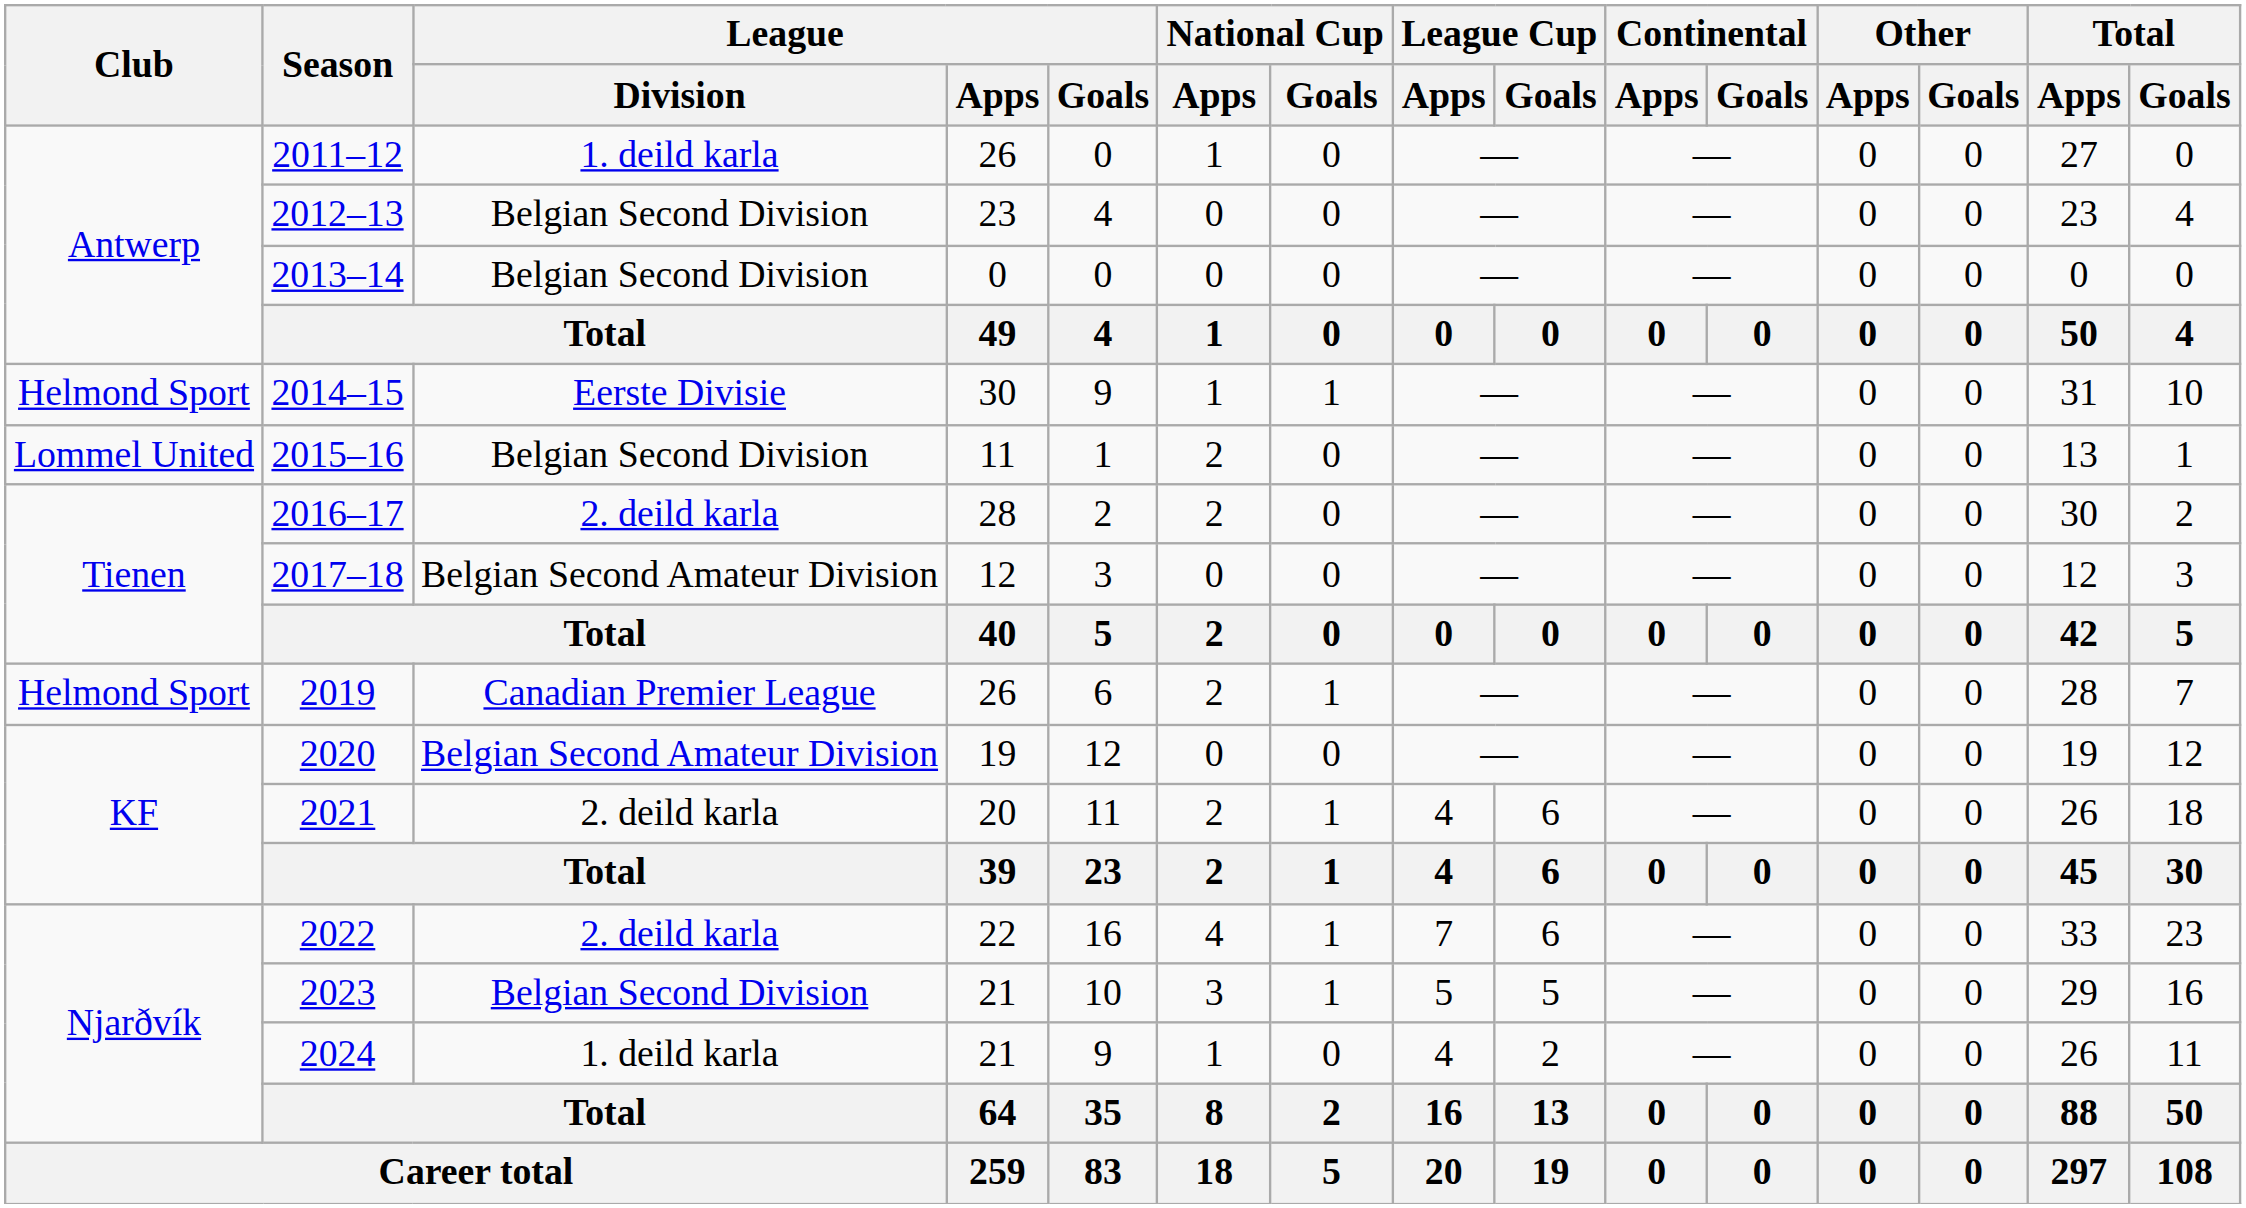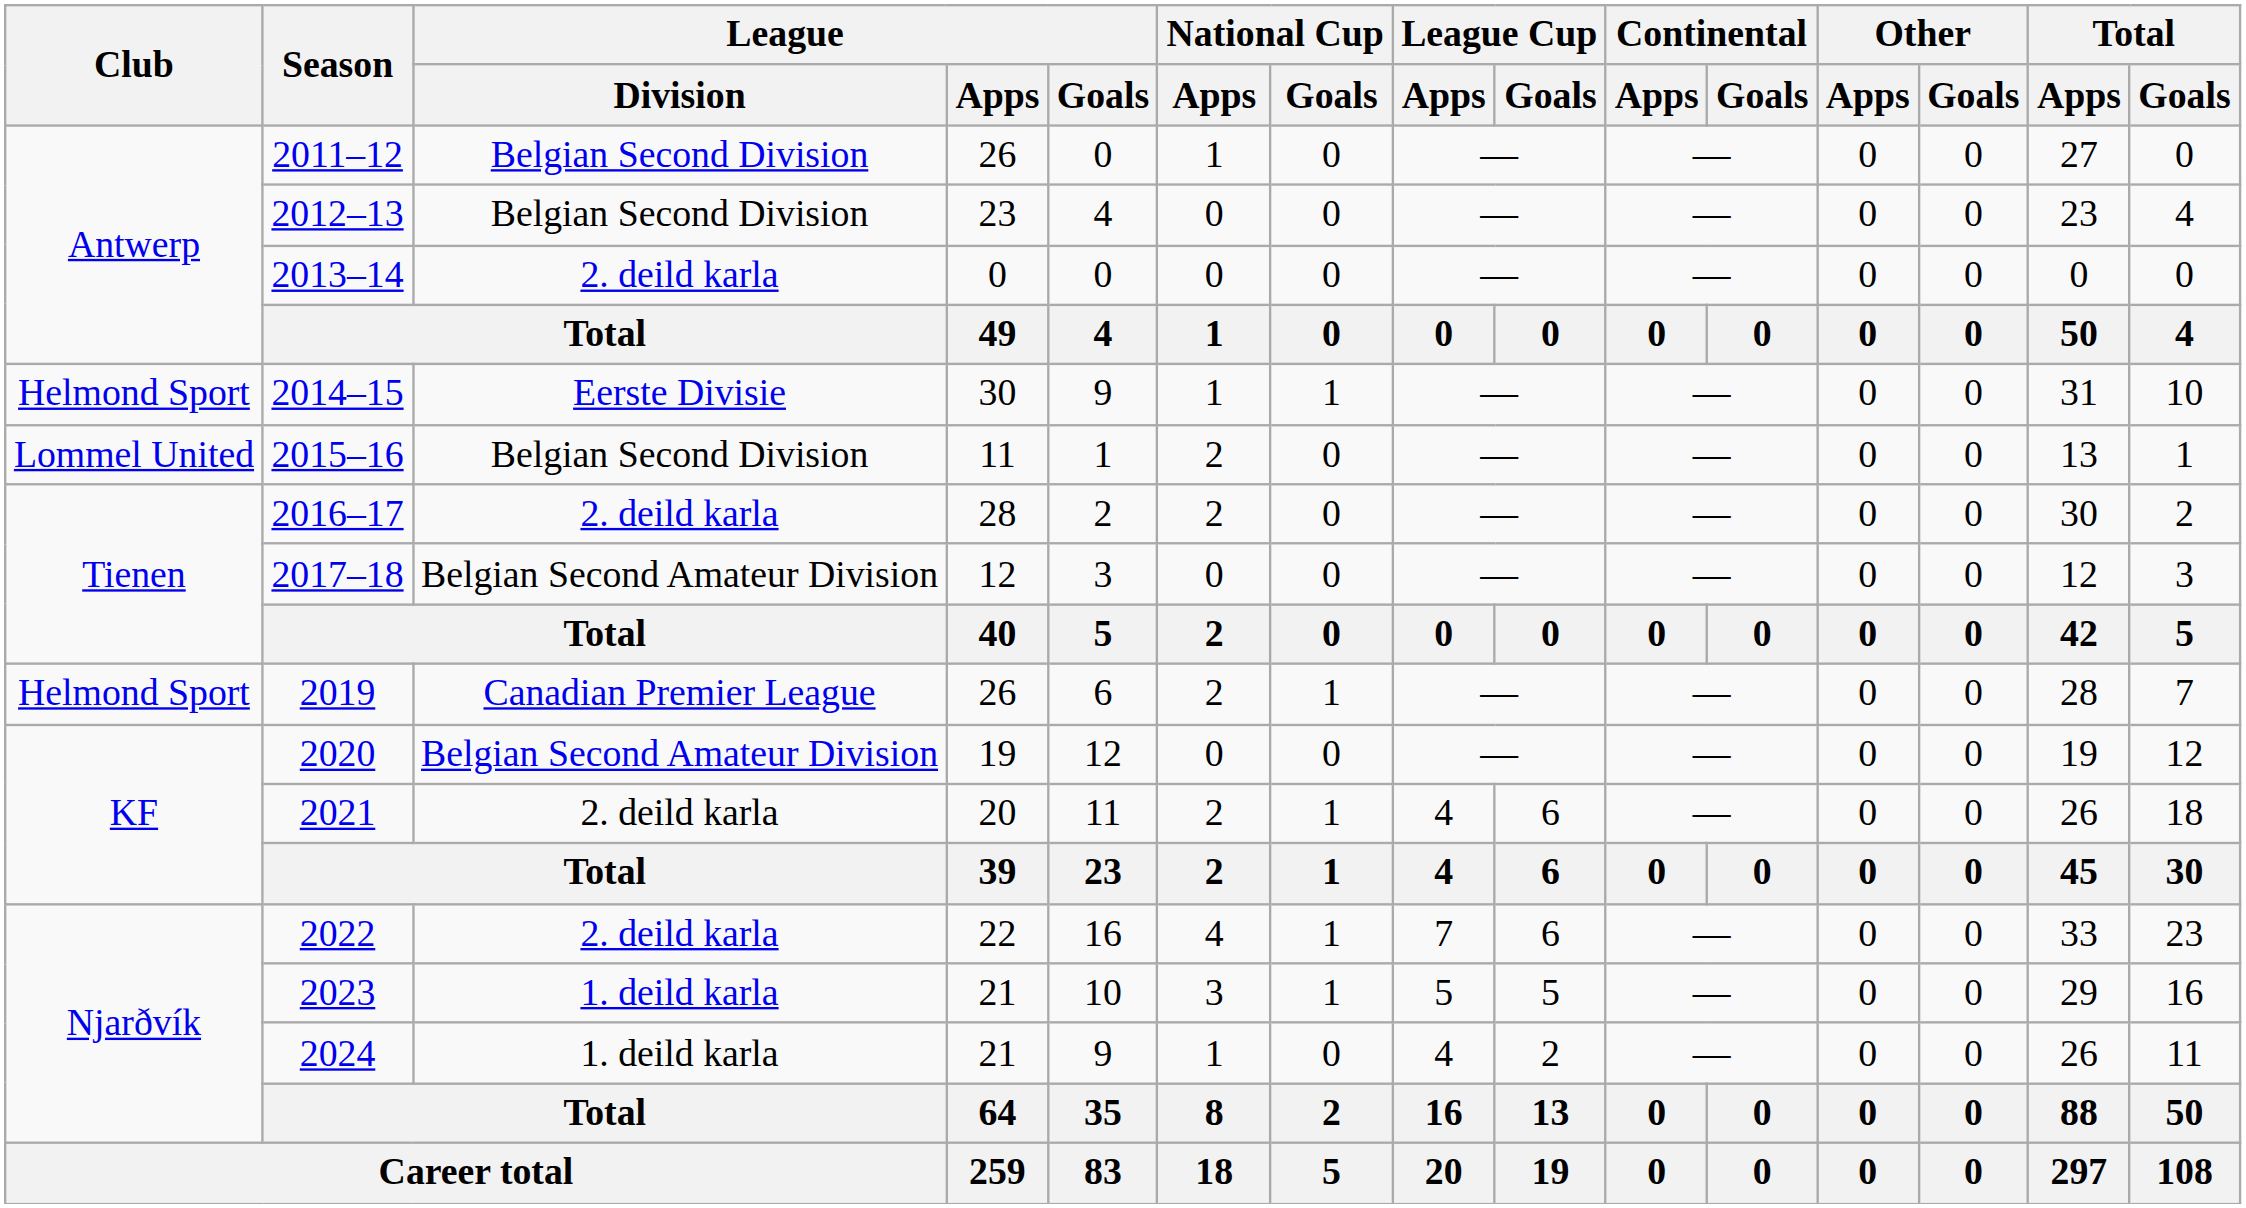2011–12 | League / Division: 1. deild karla -> Belgian Second Division
2013–14 | League / Division: Belgian Second Division -> 2. deild karla
2023 | League / Division: Belgian Second Division -> 1. deild karla
